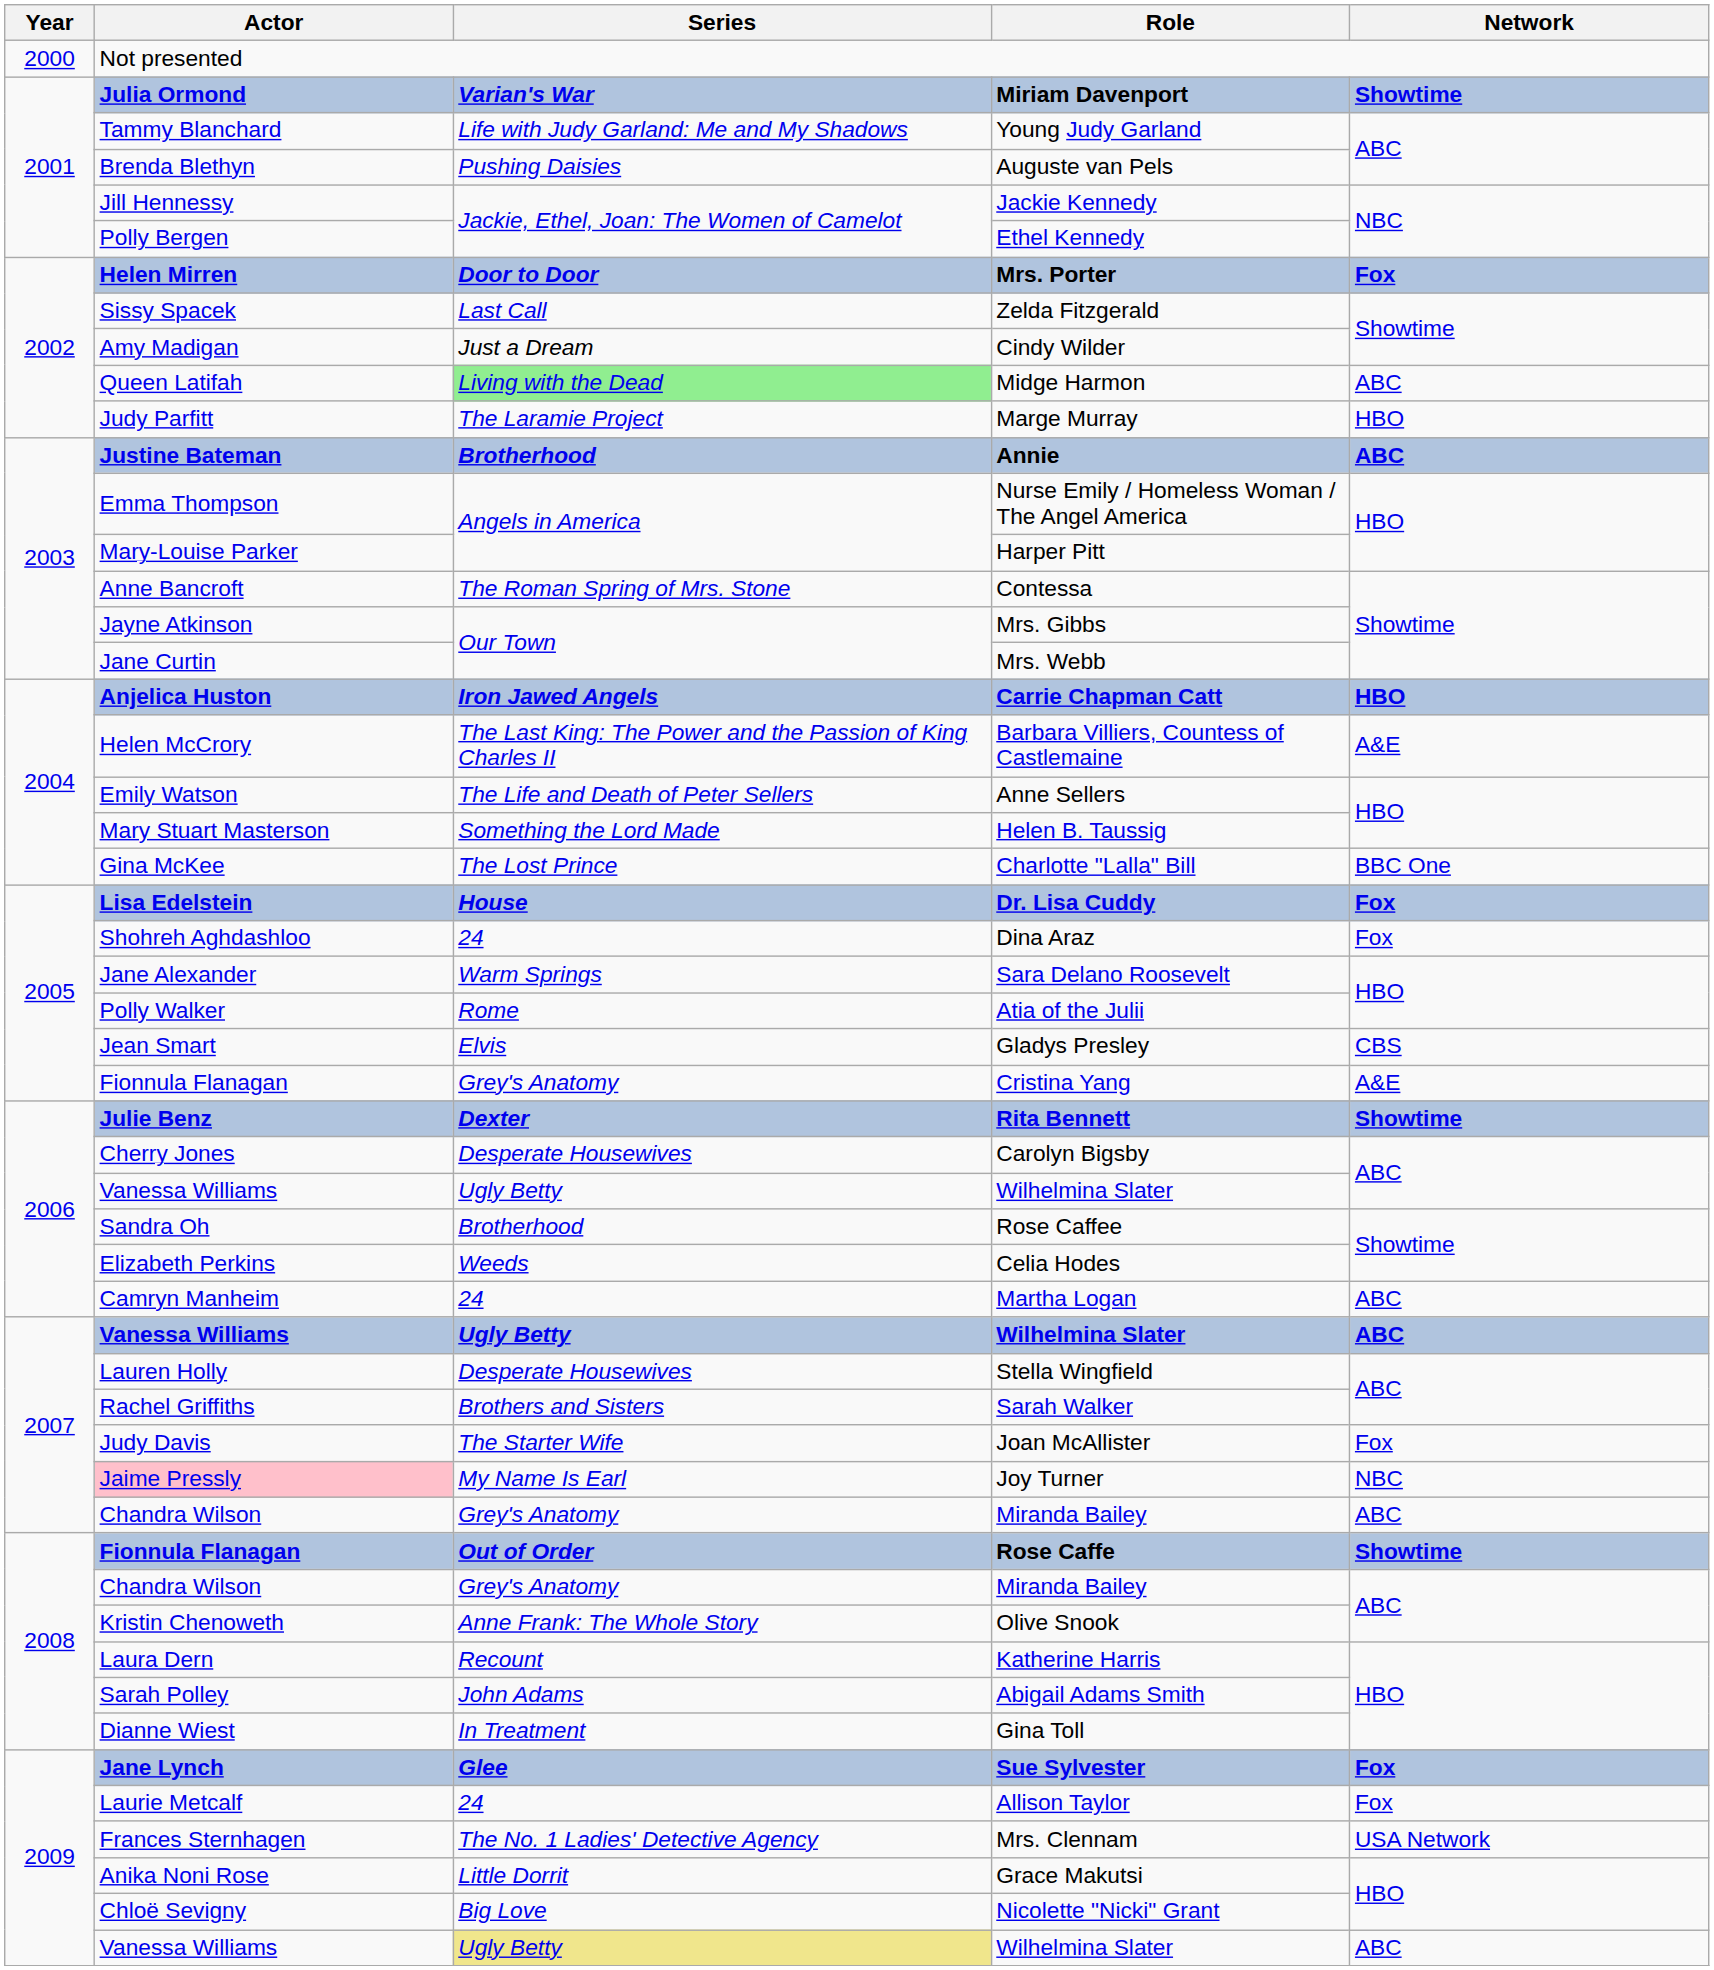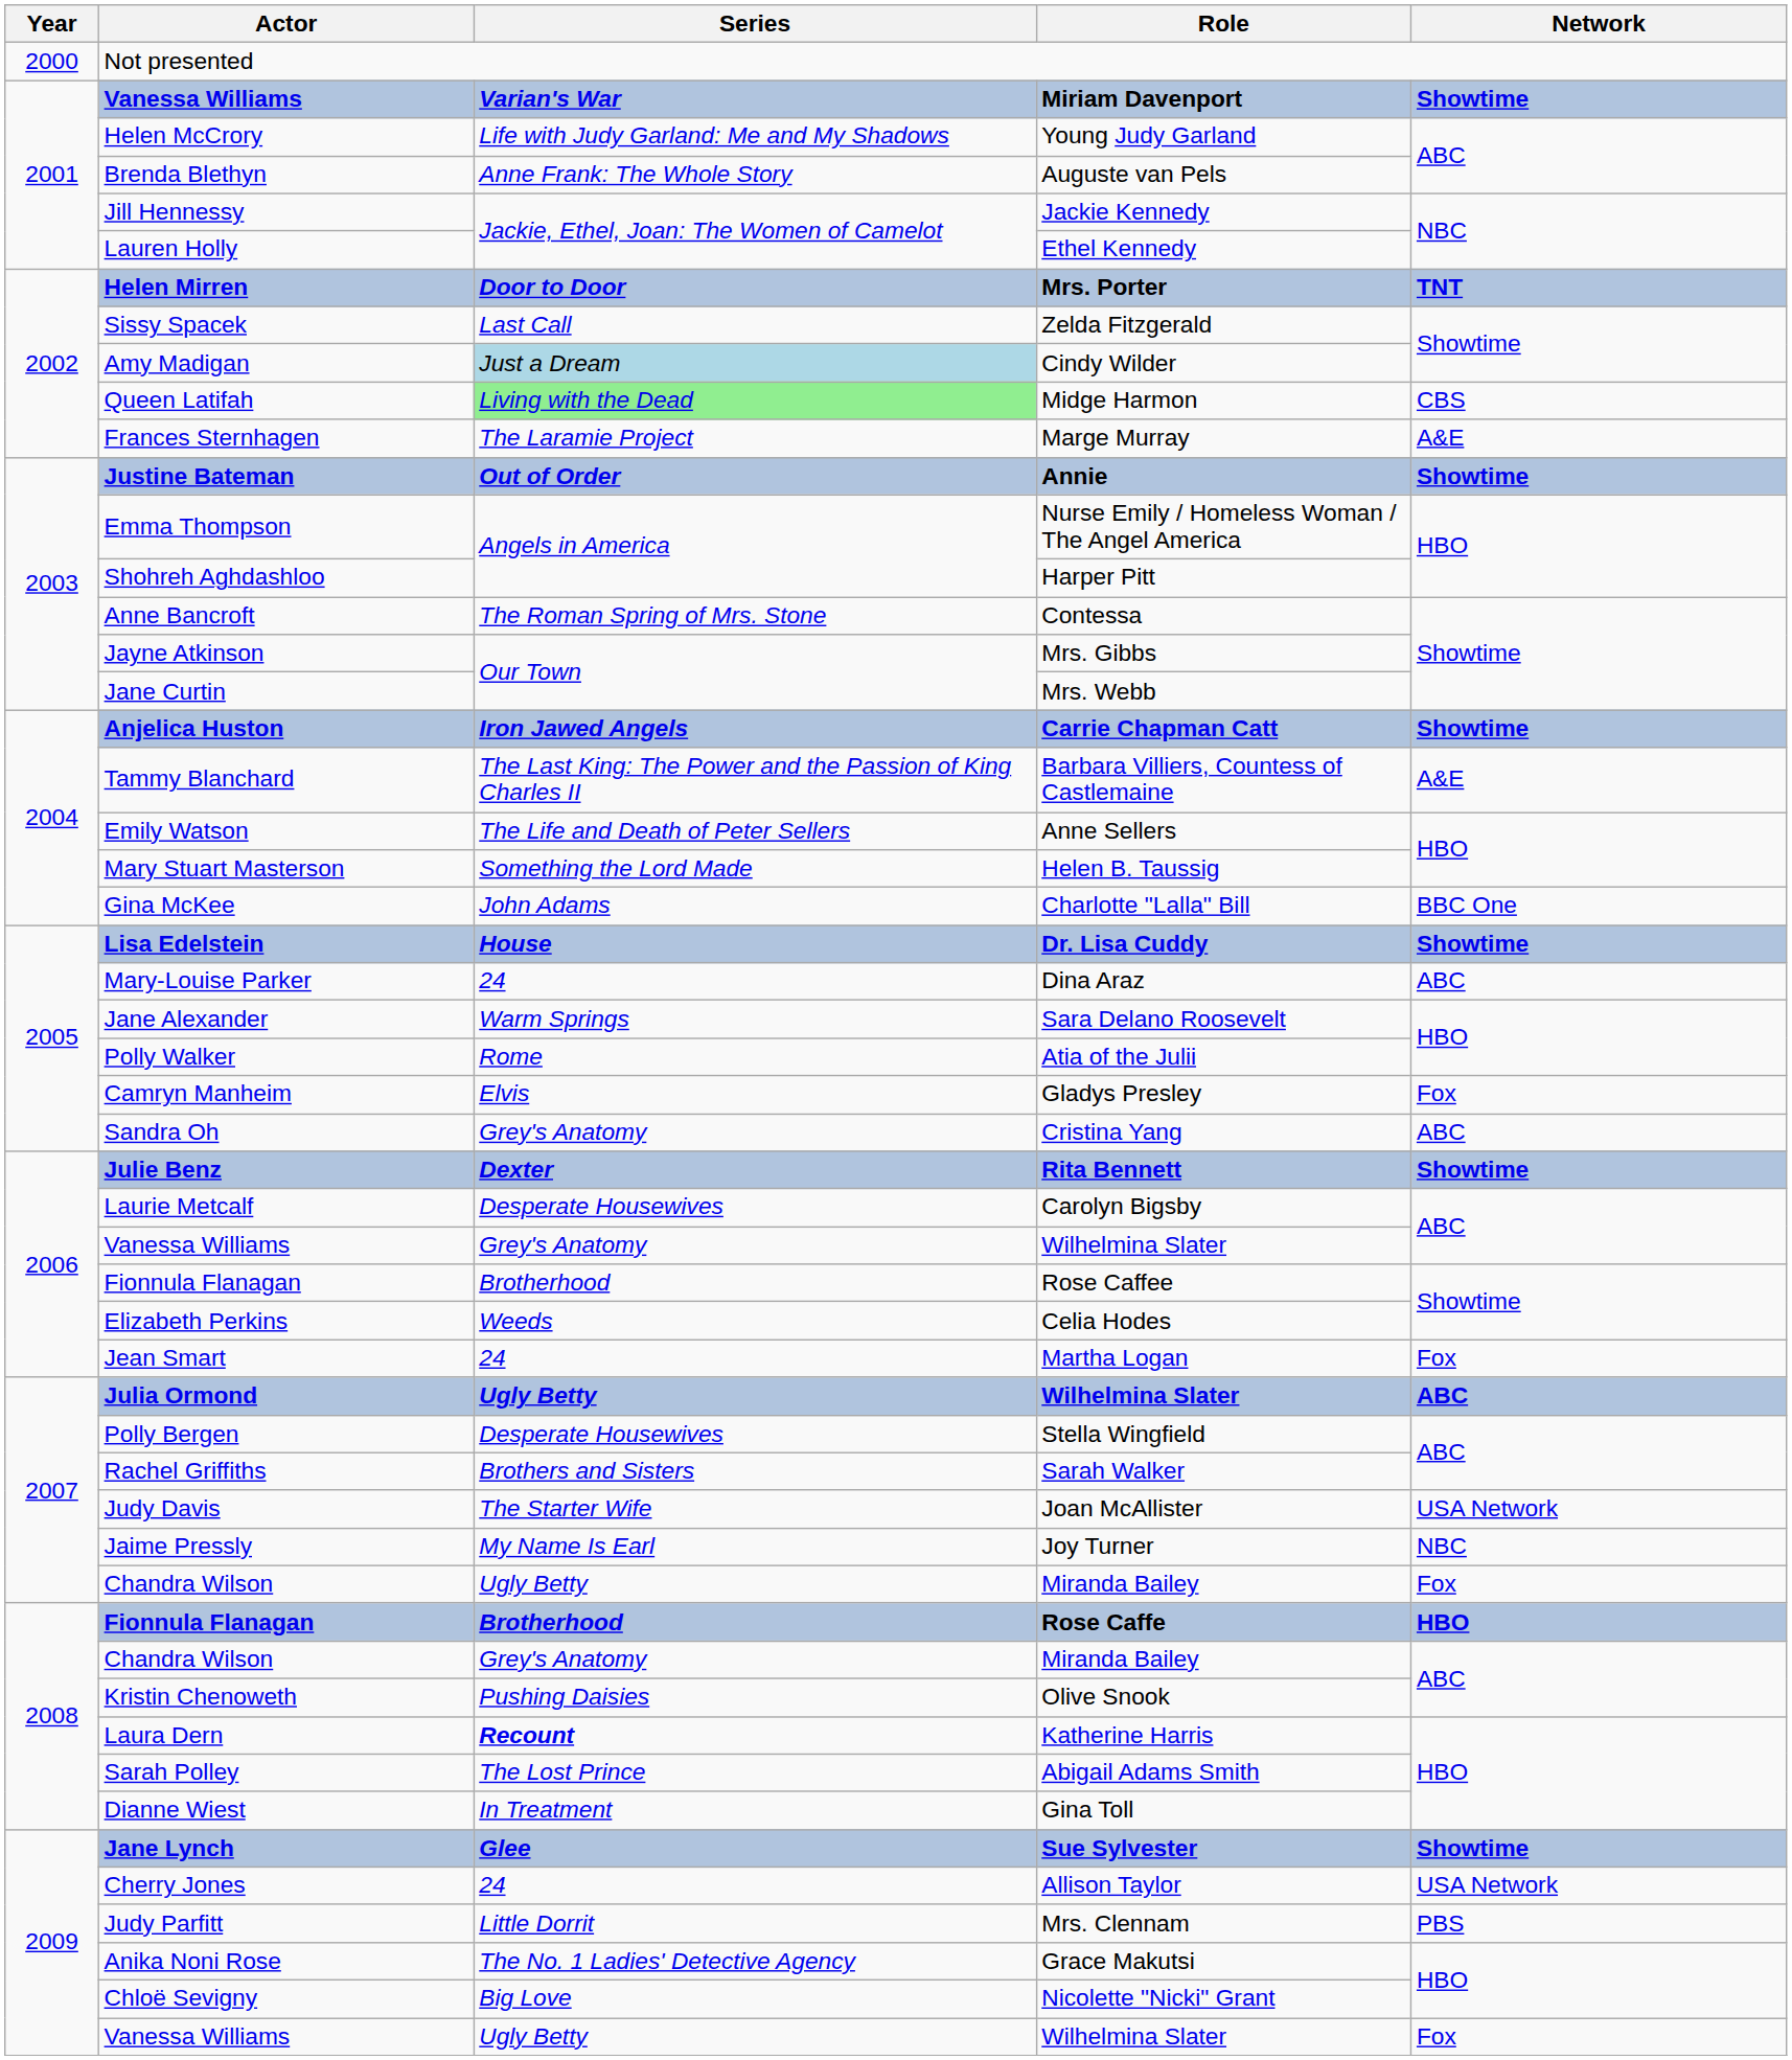Miriam Davenport | Actor: Julia Ormond -> Vanessa Williams
Young Judy Garland | Actor: Tammy Blanchard -> Helen McCrory
Auguste van Pels | Series: Pushing Daisies -> Anne Frank: The Whole Story
Ethel Kennedy | Actor: Polly Bergen -> Lauren Holly
Mrs. Porter | Network: Fox -> TNT
Cindy Wilder | Series: no background -> lightblue background
Midge Harmon | Network: ABC -> CBS
Marge Murray | Actor: Judy Parfitt -> Frances Sternhagen
Marge Murray | Network: HBO -> A&E
Annie | Series: Brotherhood -> Out of Order
Annie | Network: ABC -> Showtime
Harper Pitt | Actor: Mary-Louise Parker -> Shohreh Aghdashloo
Carrie Chapman Catt | Network: HBO -> Showtime
Barbara Villiers, Countess of Castlemaine | Actor: Helen McCrory -> Tammy Blanchard
Charlotte "Lalla" Bill | Series: The Lost Prince -> John Adams
Dr. Lisa Cuddy | Network: Fox -> Showtime
Dina Araz | Actor: Shohreh Aghdashloo -> Mary-Louise Parker
Dina Araz | Network: Fox -> ABC
Gladys Presley | Actor: Jean Smart -> Camryn Manheim
Gladys Presley | Network: CBS -> Fox
Cristina Yang | Actor: Fionnula Flanagan -> Sandra Oh
Cristina Yang | Network: A&E -> ABC
Carolyn Bigsby | Actor: Cherry Jones -> Laurie Metcalf
2006 / Wilhelmina Slater | Series: Ugly Betty -> Grey's Anatomy
Rose Caffee | Actor: Sandra Oh -> Fionnula Flanagan
Martha Logan | Actor: Camryn Manheim -> Jean Smart
Martha Logan | Network: ABC -> Fox
2007 / Wilhelmina Slater | Actor: Vanessa Williams -> Julia Ormond
Stella Wingfield | Actor: Lauren Holly -> Polly Bergen
Joan McAllister | Network: Fox -> USA Network
Joy Turner | Actor: pink background -> no background
2007 / Miranda Bailey | Series: Grey's Anatomy -> Ugly Betty
2007 / Miranda Bailey | Network: ABC -> Fox
Rose Caffe | Series: Out of Order -> Brotherhood
Rose Caffe | Network: Showtime -> HBO
Olive Snook | Series: Anne Frank: The Whole Story -> Pushing Daisies
Katherine Harris | Series: normal -> bold
Abigail Adams Smith | Series: John Adams -> The Lost Prince
Sue Sylvester | Network: Fox -> Showtime
Allison Taylor | Actor: Laurie Metcalf -> Cherry Jones
Allison Taylor | Network: Fox -> USA Network
Mrs. Clennam | Actor: Frances Sternhagen -> Judy Parfitt
Mrs. Clennam | Series: The No. 1 Ladies' Detective Agency -> Little Dorrit
Mrs. Clennam | Network: USA Network -> PBS
Grace Makutsi | Series: Little Dorrit -> The No. 1 Ladies' Detective Agency
2009 / Wilhelmina Slater | Series: khaki background -> no background
2009 / Wilhelmina Slater | Network: ABC -> Fox
